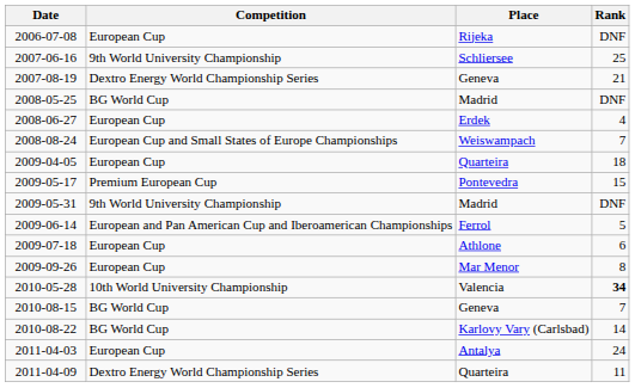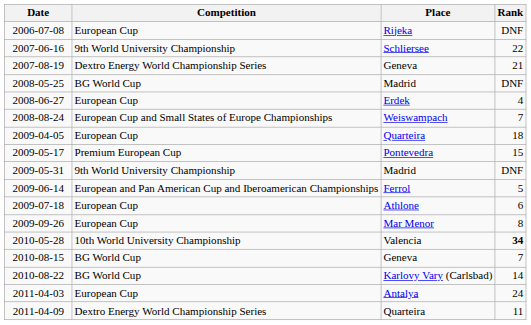2007-06-16 | Rank: 25 -> 22
